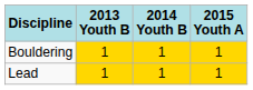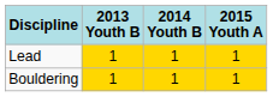rows swapped: Lead <-> Bouldering
